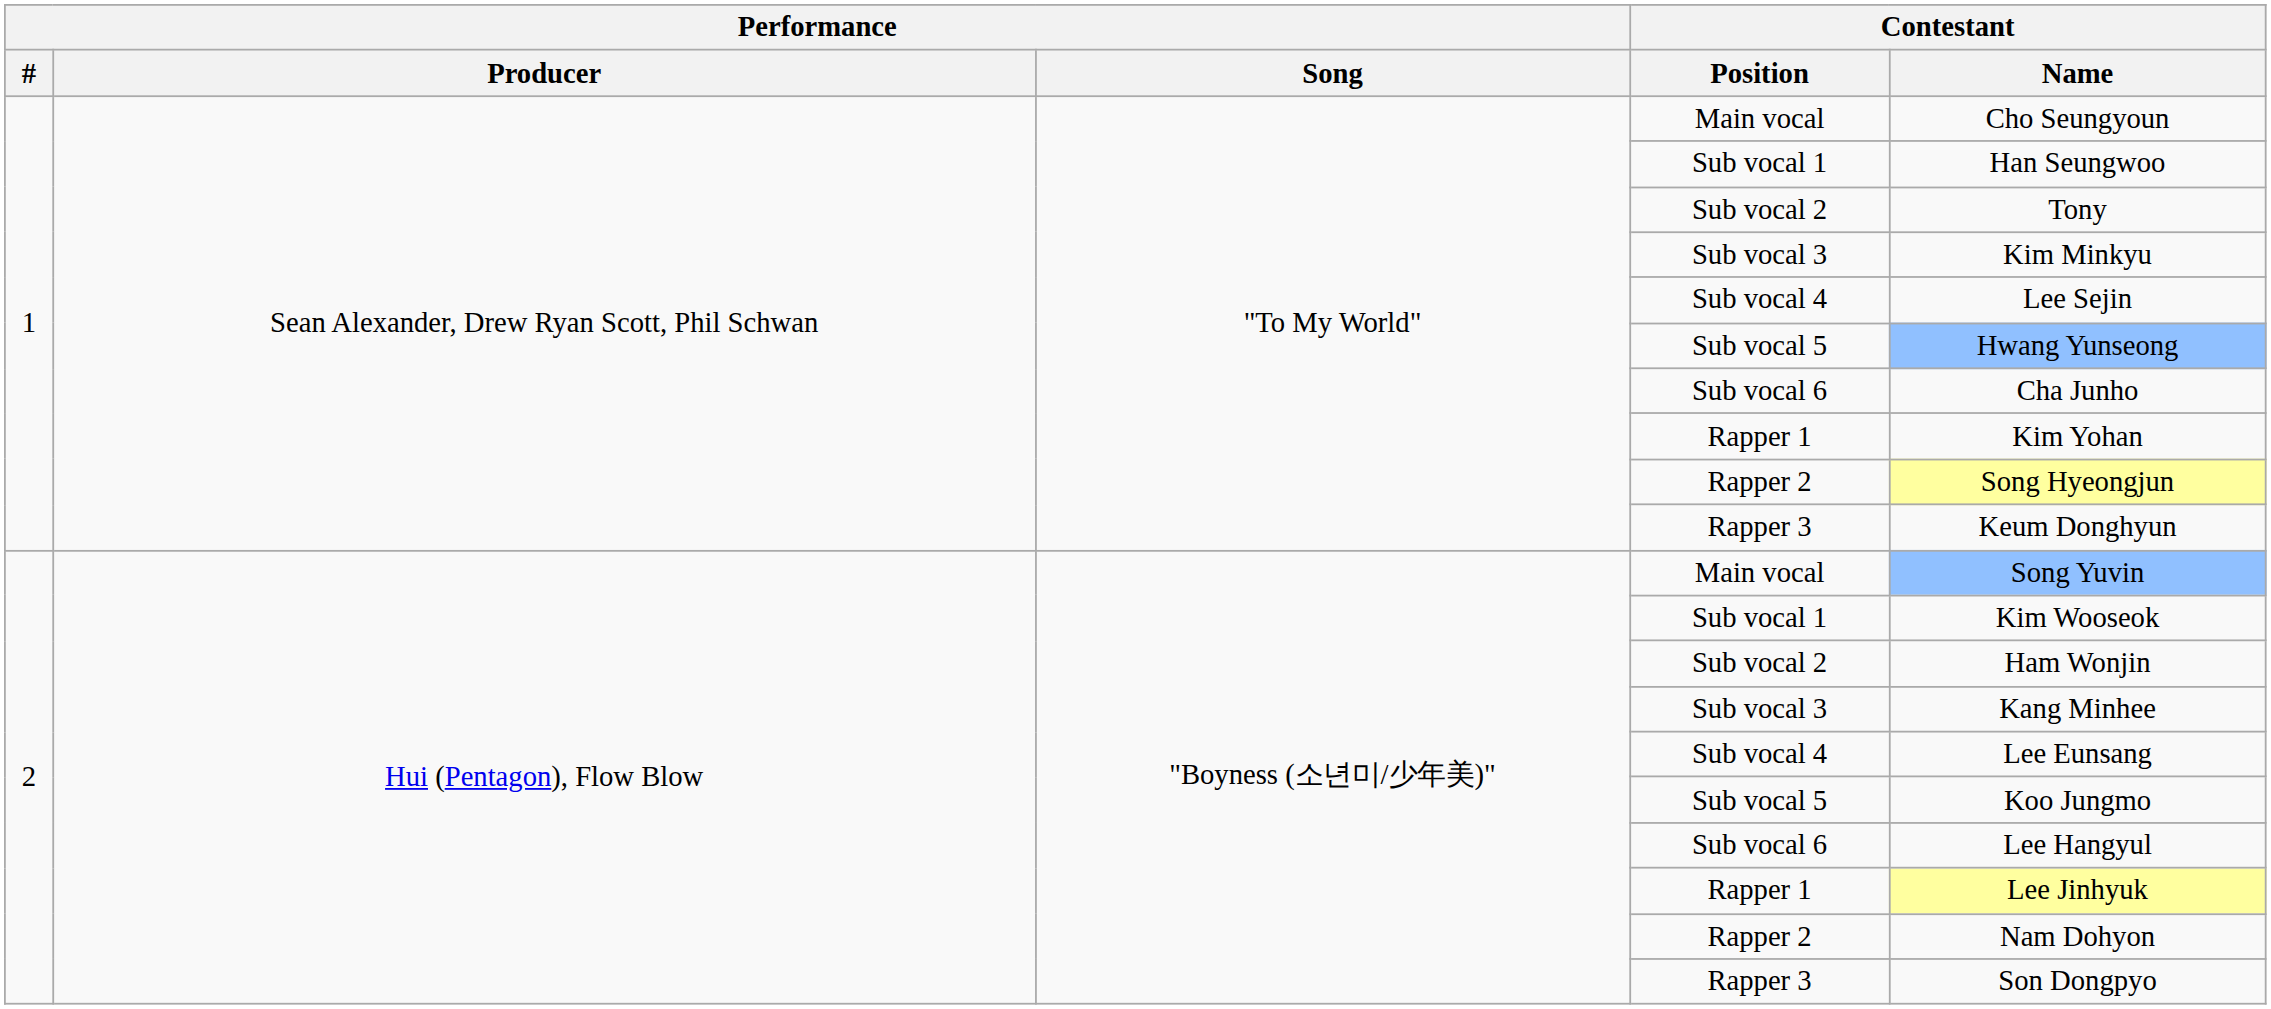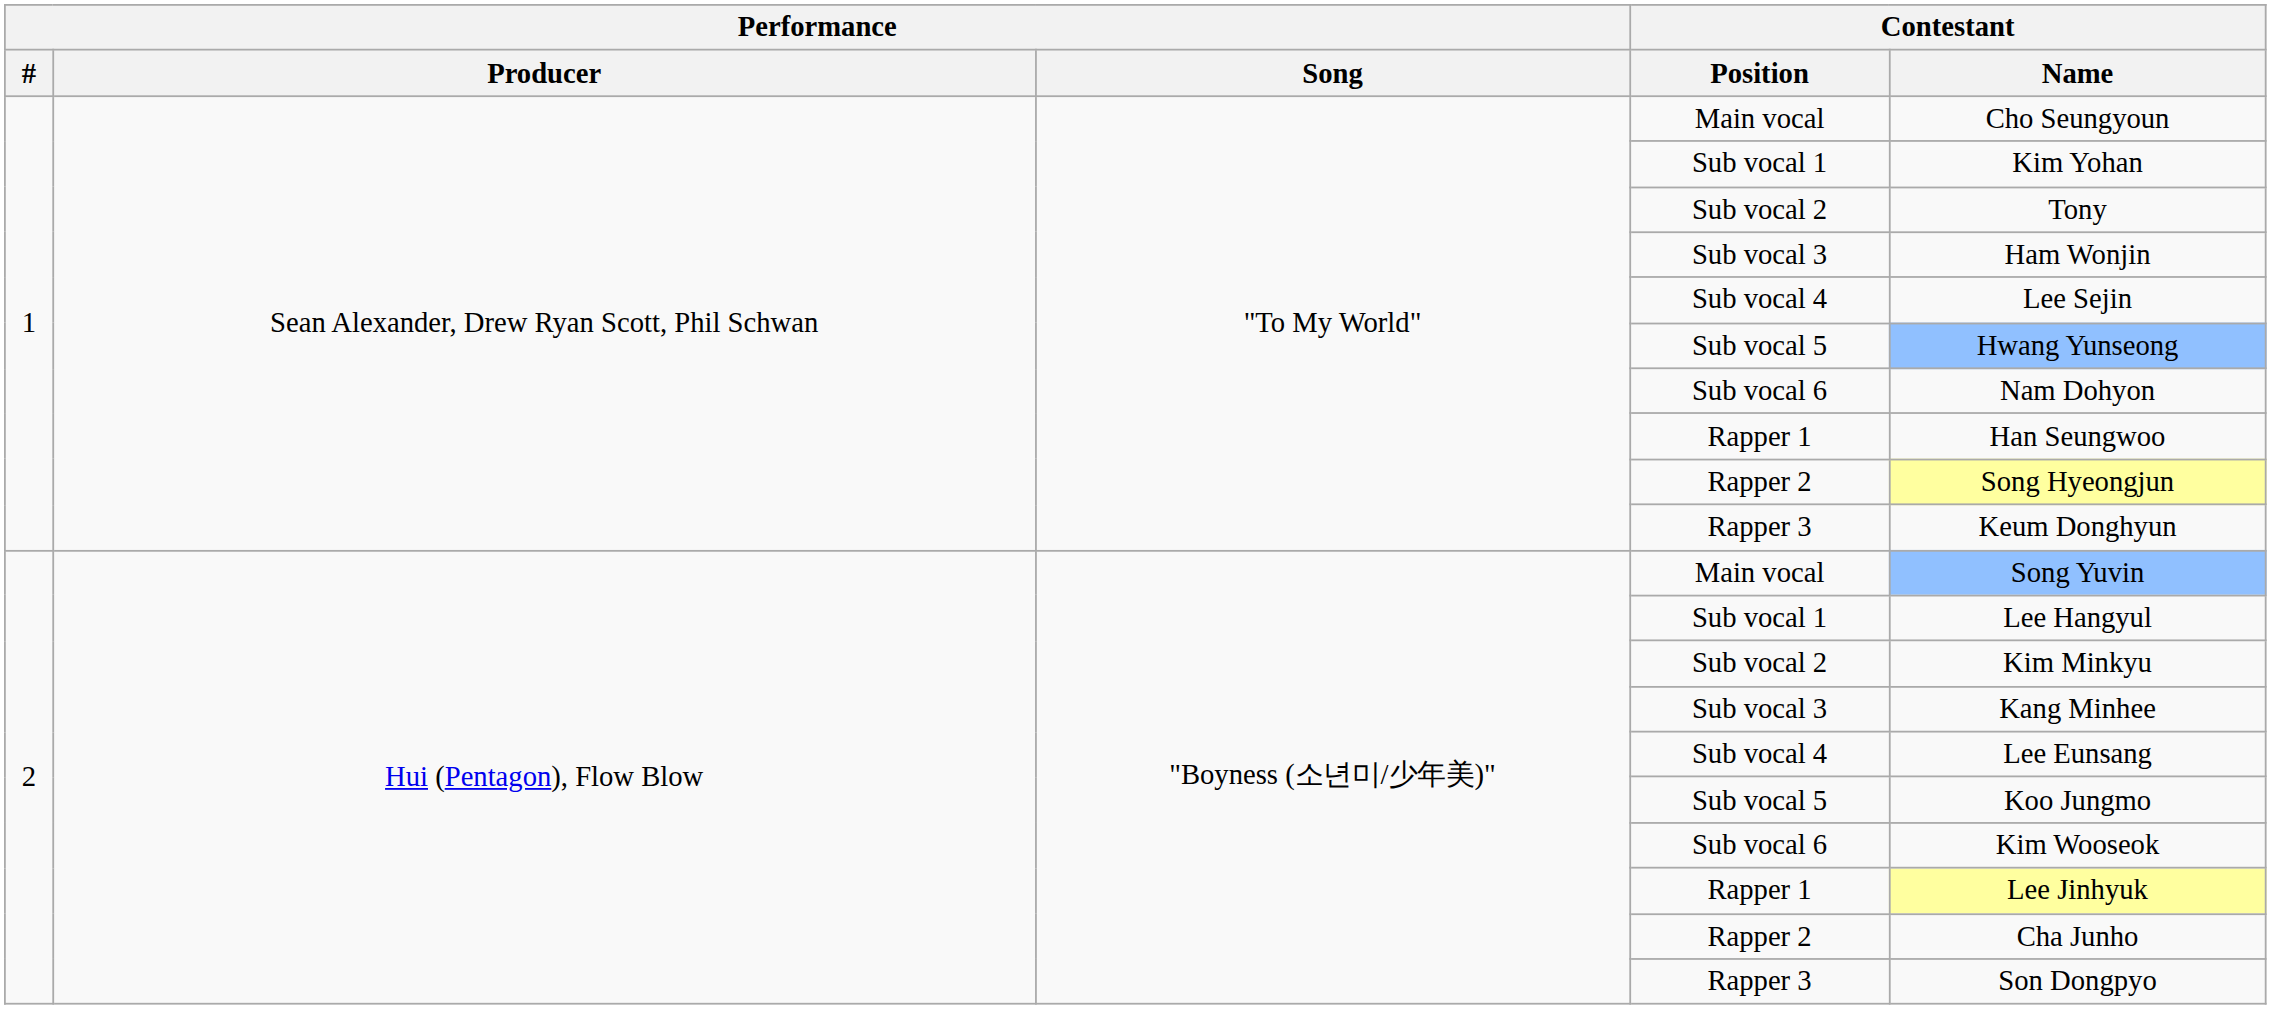1 / Sub vocal 1 | Contestant / Name: Han Seungwoo -> Kim Yohan
1 / Sub vocal 3 | Contestant / Name: Kim Minkyu -> Ham Wonjin
1 / Sub vocal 6 | Contestant / Name: Cha Junho -> Nam Dohyon
1 / Rapper 1 | Contestant / Name: Kim Yohan -> Han Seungwoo
2 / Sub vocal 1 | Contestant / Name: Kim Wooseok -> Lee Hangyul
2 / Sub vocal 2 | Contestant / Name: Ham Wonjin -> Kim Minkyu
2 / Sub vocal 6 | Contestant / Name: Lee Hangyul -> Kim Wooseok
2 / Rapper 2 | Contestant / Name: Nam Dohyon -> Cha Junho
